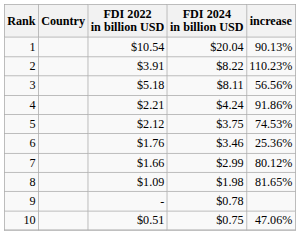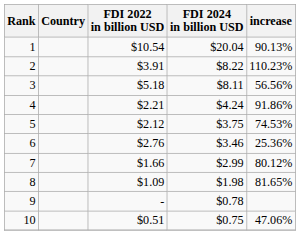6 | FDI 2022 in billion USD: $1.76 -> $2.76
